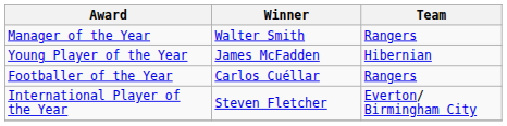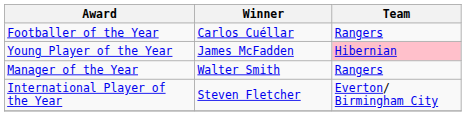rows swapped: Footballer of the Year <-> Manager of the Year
Young Player of the Year | Team: no background -> pink background
